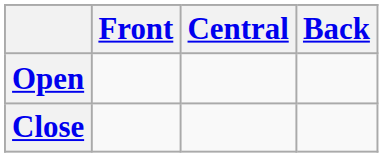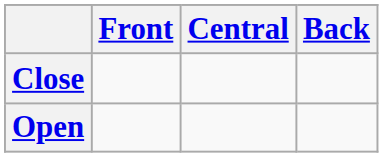rows swapped: Close <-> Open
